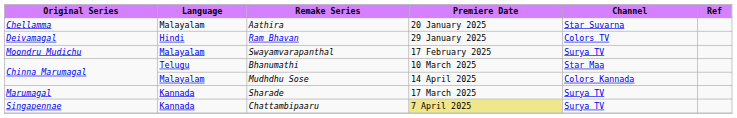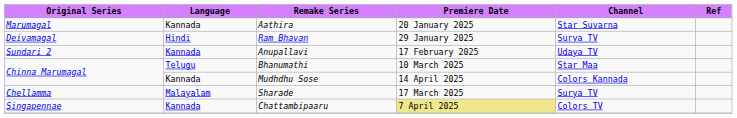Aathira | Original Series: Chellamma -> Marumagal
Aathira | Language: Malayalam -> Kannada
Ram Bhavan | Channel: Colors TV -> Surya TV
- row: Moondru Mudichu | Malayalam | Swayamvarapanthal | 17 February 2025 | Surya TV
+ row: Sundari 2 | Kannada | Anupallavi | 17 February 2025 | Udaya TV
Mudhdhu Sose | Language: Malayalam -> Kannada
Sharade | Original Series: Marumagal -> Chellamma
Sharade | Language: Kannada -> Malayalam
Chattambipaaru | Channel: Surya TV -> Colors TV
